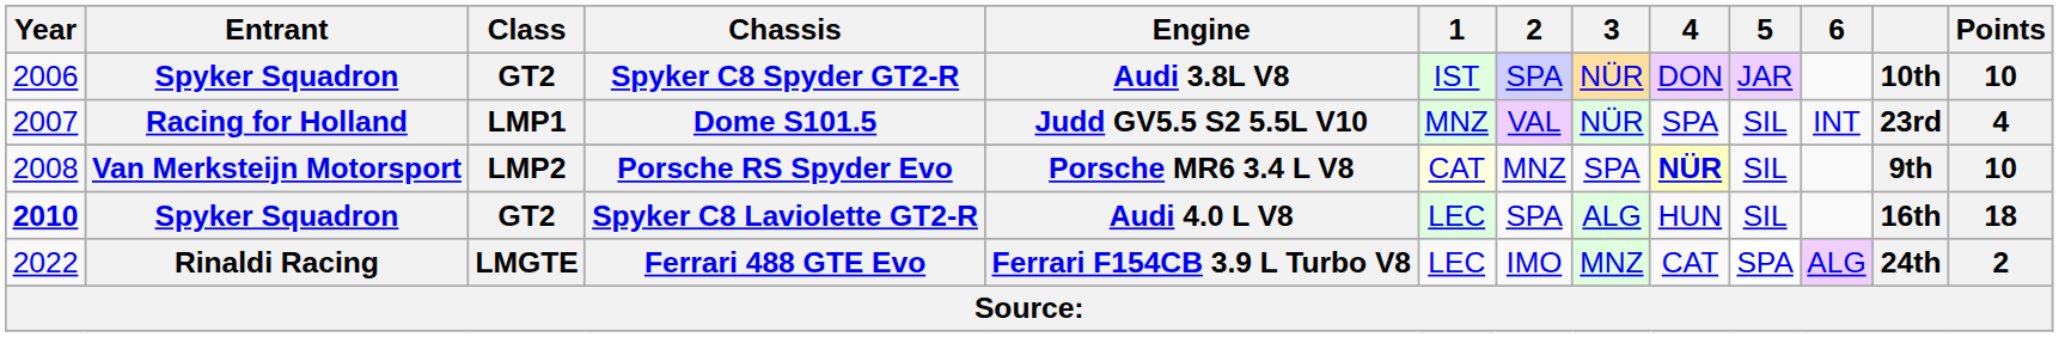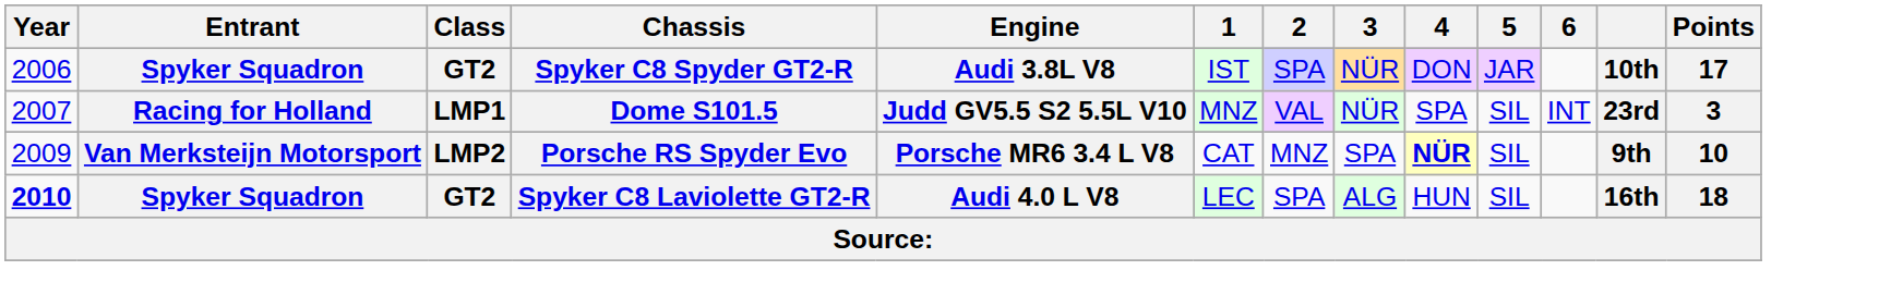Spyker C8 Spyder GT2-R | Points: 10 -> 17
Dome S101.5 | Points: 4 -> 3
Porsche RS Spyder Evo | Year: 2008 -> 2009
Porsche RS Spyder Evo | 1: lightyellow background -> no background
- row: 2022 | Rinaldi Racing | LMGTE | Ferrari 488 GTE Evo | Ferrari F154CB 3.9 L Turbo V8 | LEC | IMO | MNZ | CAT | SPA | ALG | 24th | 2
